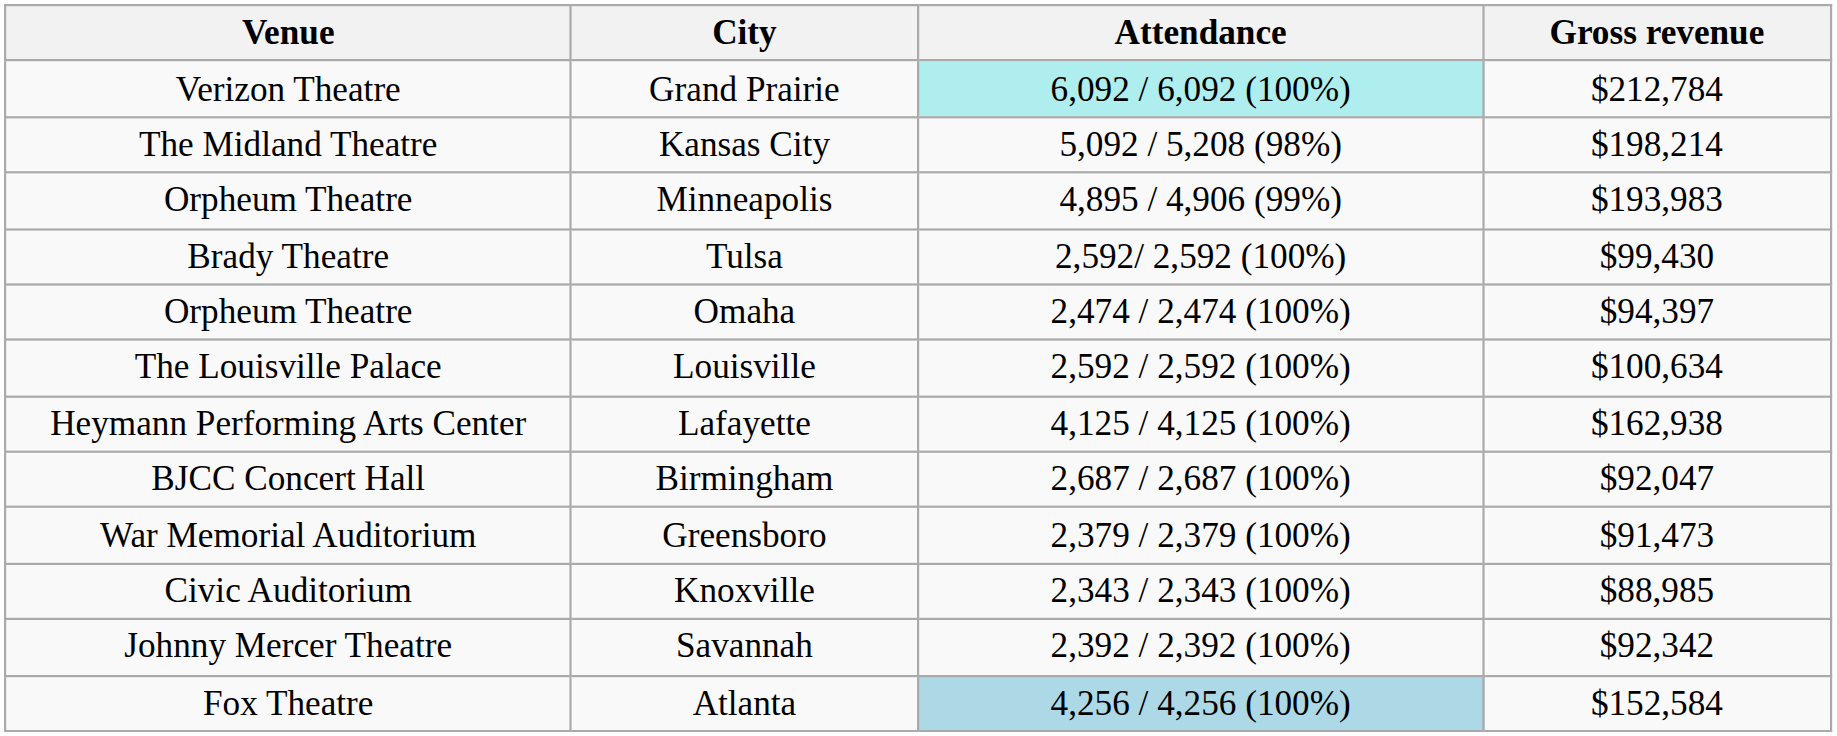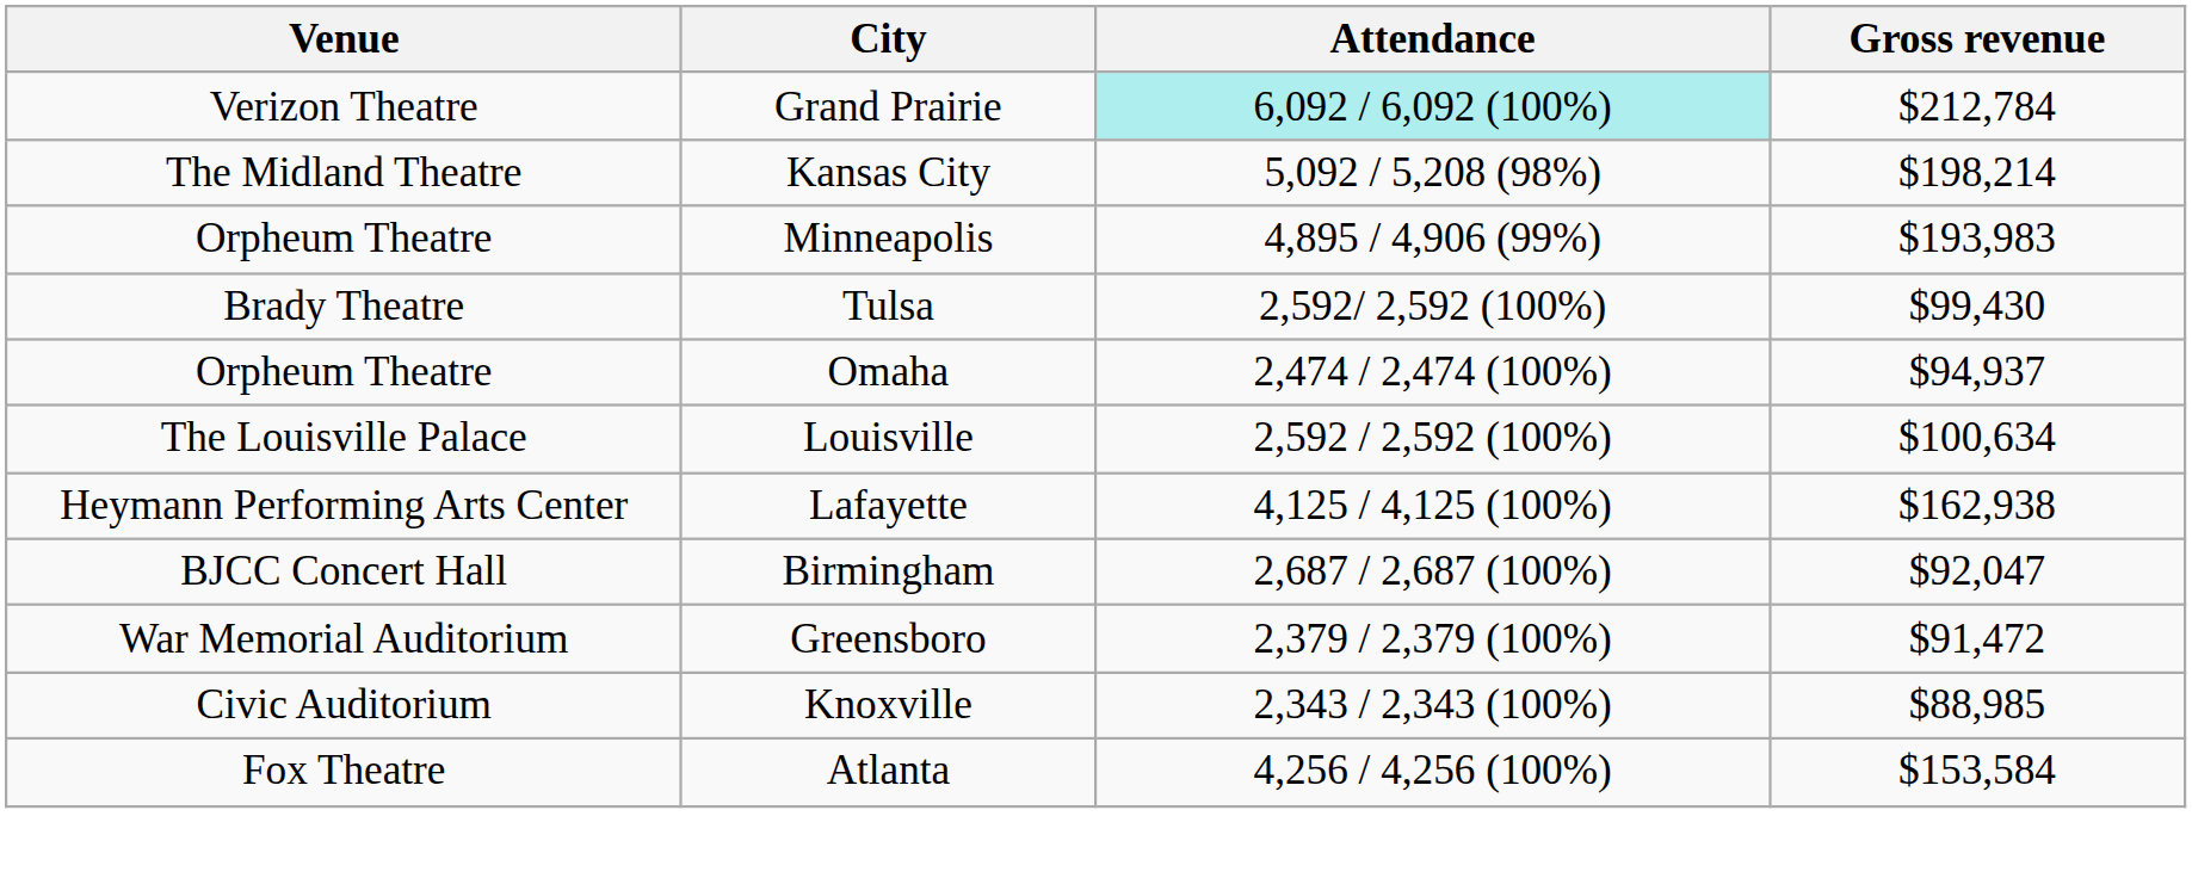Omaha | Gross revenue: $94,397 -> $94,937
Greensboro | Gross revenue: $91,473 -> $91,472
- row: Johnny Mercer Theatre | Savannah | 2,392 / 2,392 (100%) | $92,342
Atlanta | Attendance: lightblue background -> no background
Atlanta | Gross revenue: $152,584 -> $153,584
